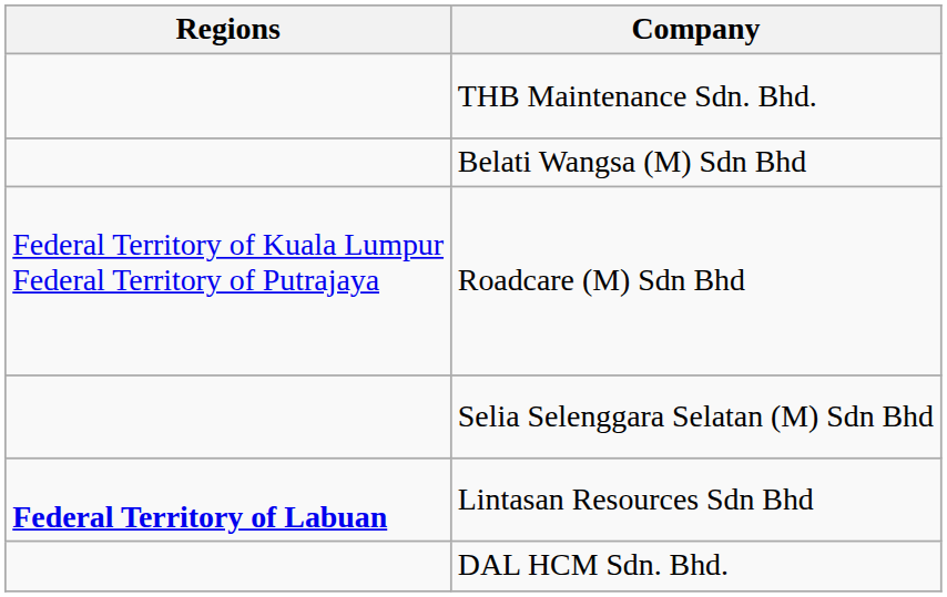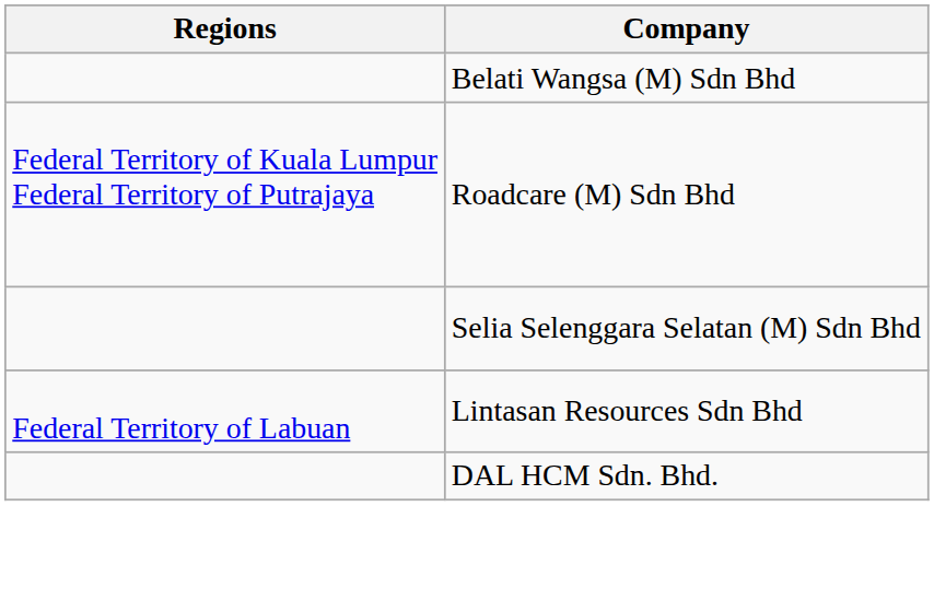- row: THB Maintenance Sdn. Bhd.
Lintasan Resources Sdn Bhd | Regions: bold -> normal
